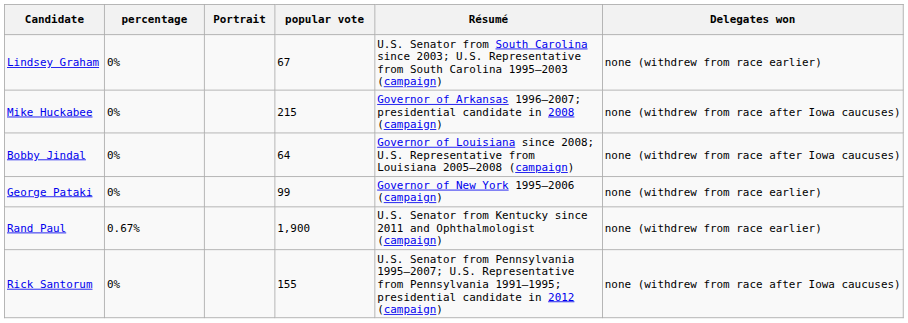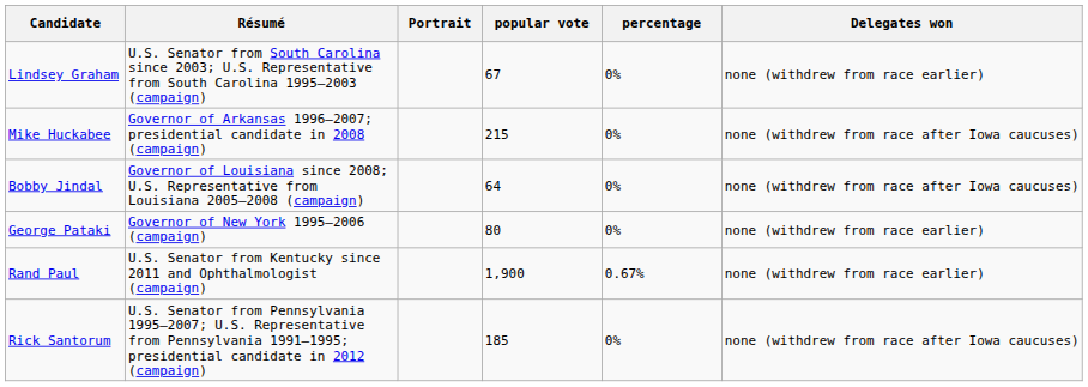columns swapped: Résumé <-> percentage
George Pataki | popular vote: 99 -> 80
Rick Santorum | popular vote: 155 -> 185
